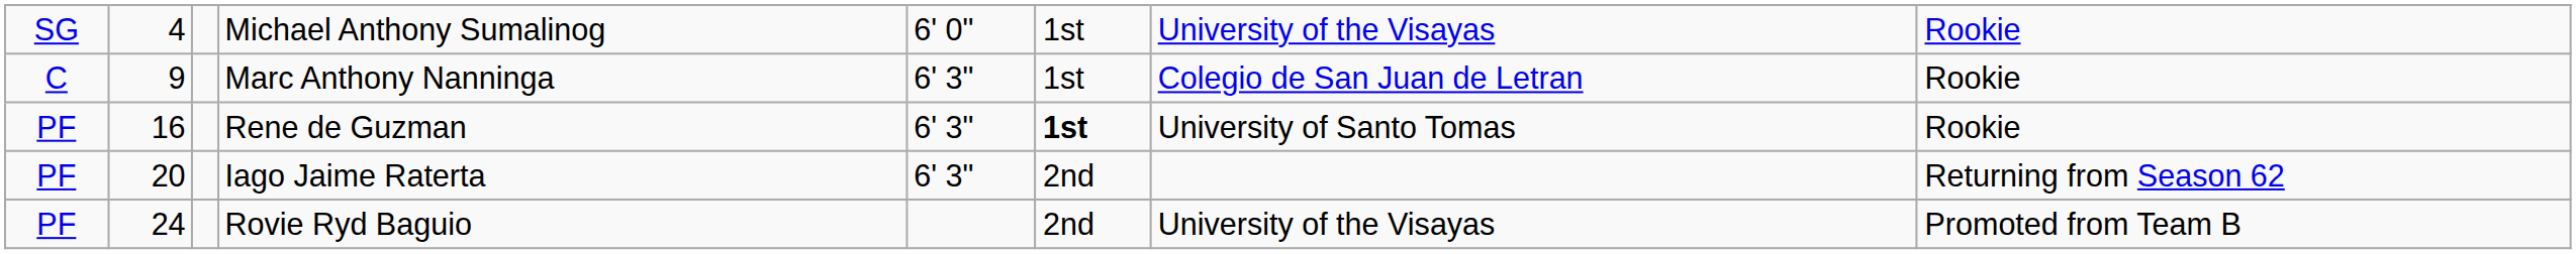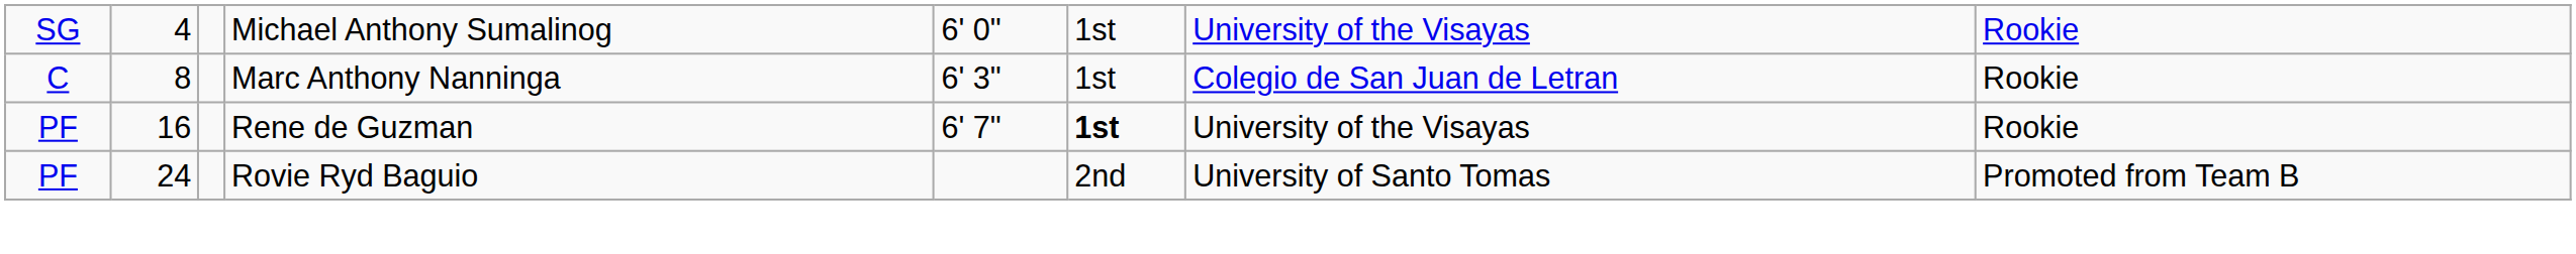Marc Anthony Nanninga | column 2: 9 -> 8
Rene de Guzman | column 5: 6' 3" -> 6' 7"
Rene de Guzman | column 7: University of Santo Tomas -> University of the Visayas
- row: PF | 20 | Iago Jaime Raterta | 6' 3" | 2nd | Returning from Season 62
Rovie Ryd Baguio | column 7: University of the Visayas -> University of Santo Tomas
